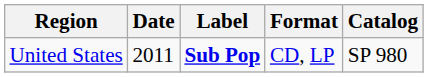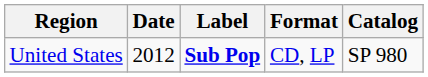United States | Date: 2011 -> 2012
